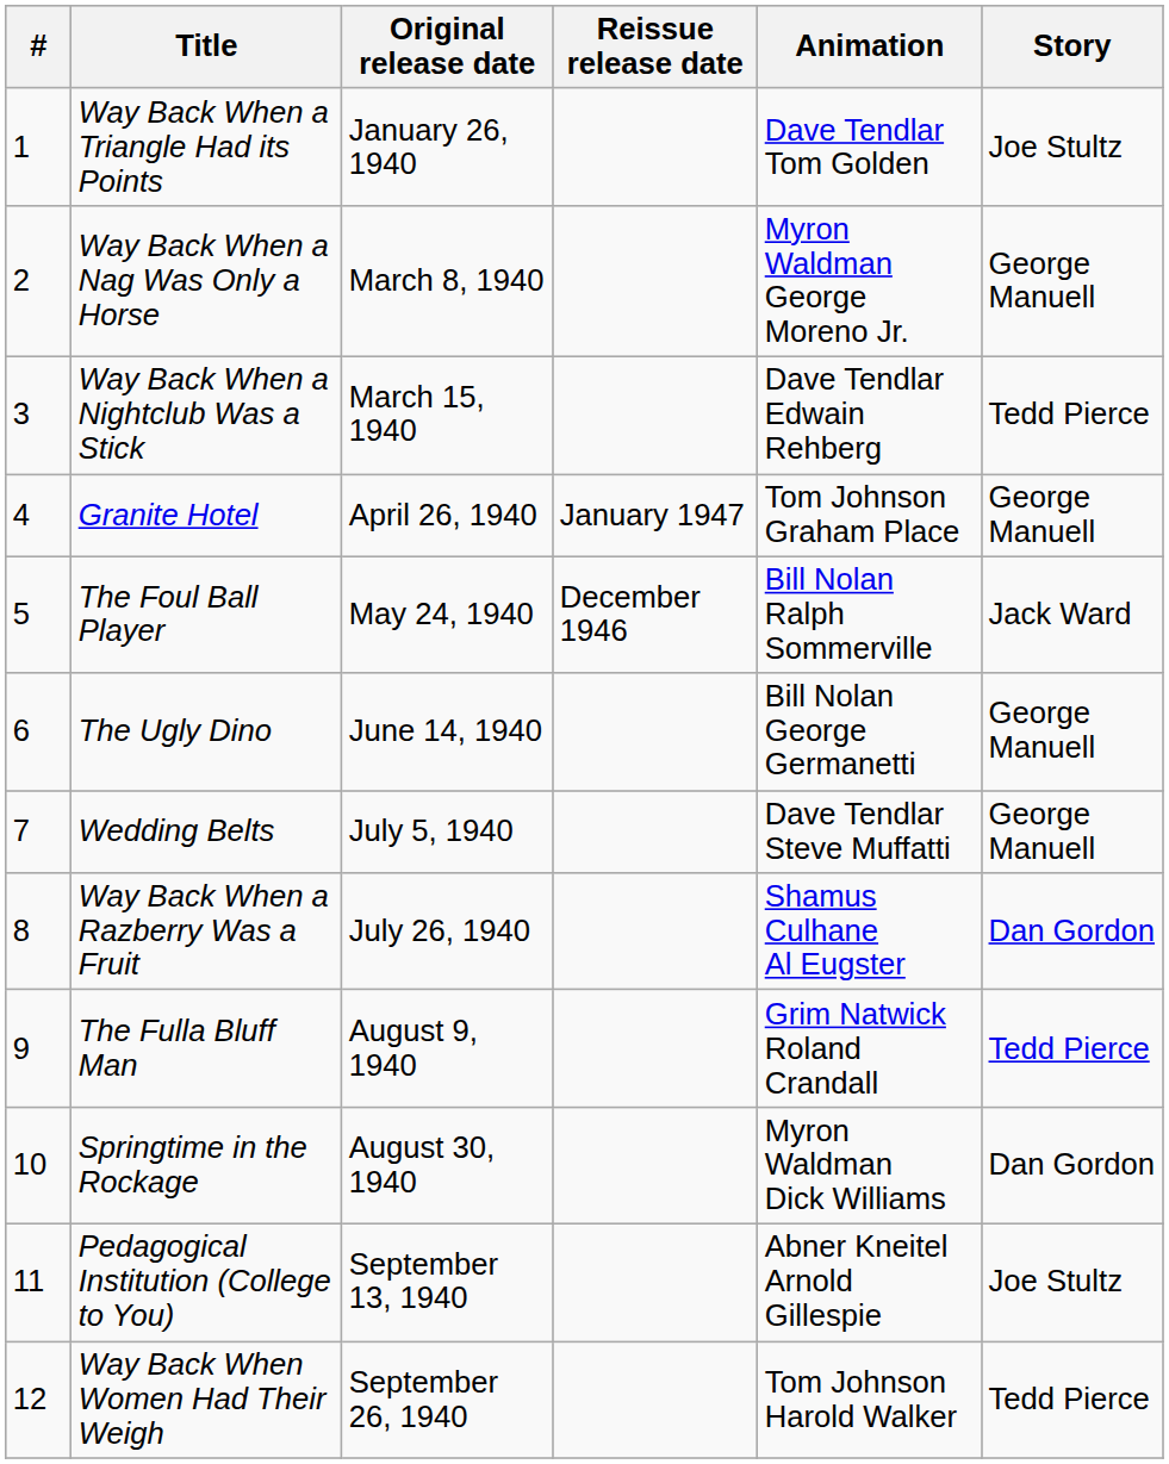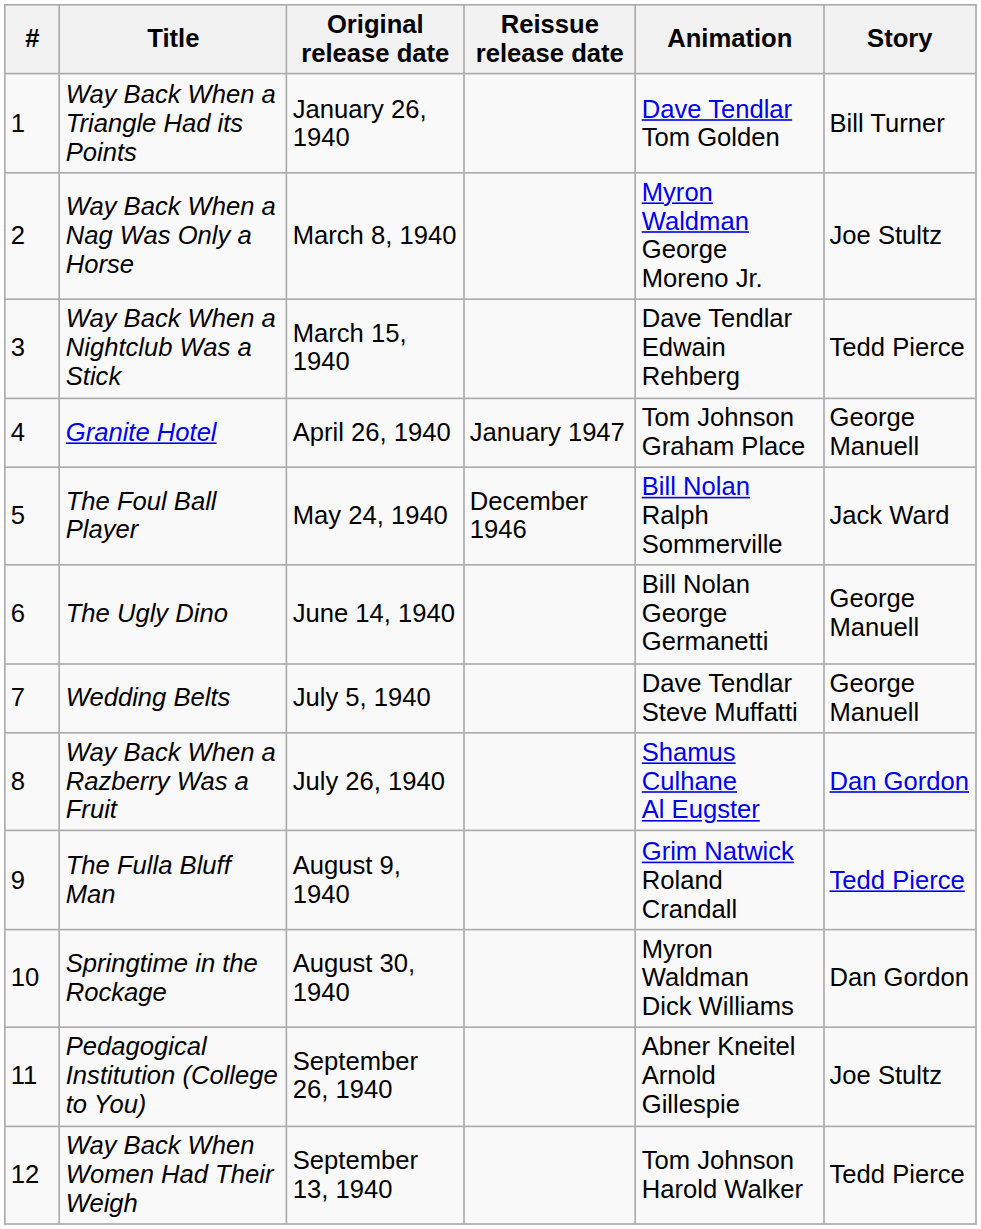Way Back When a Triangle Had its Points | Story: Joe Stultz -> Bill Turner
Way Back When a Nag Was Only a Horse | Story: George Manuell -> Joe Stultz
Pedagogical Institution (College to You) | Original release date: September 13, 1940 -> September 26, 1940
Way Back When Women Had Their Weigh | Original release date: September 26, 1940 -> September 13, 1940
